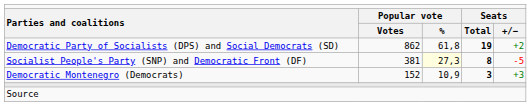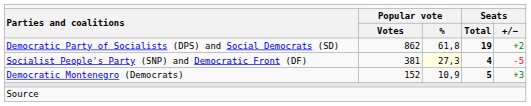Socialist People's Party (SNP) and Democratic Front (DF) | column 4: 8 -> 4
Democratic Montenegro (Democrats) | column 4: 3 -> 5
